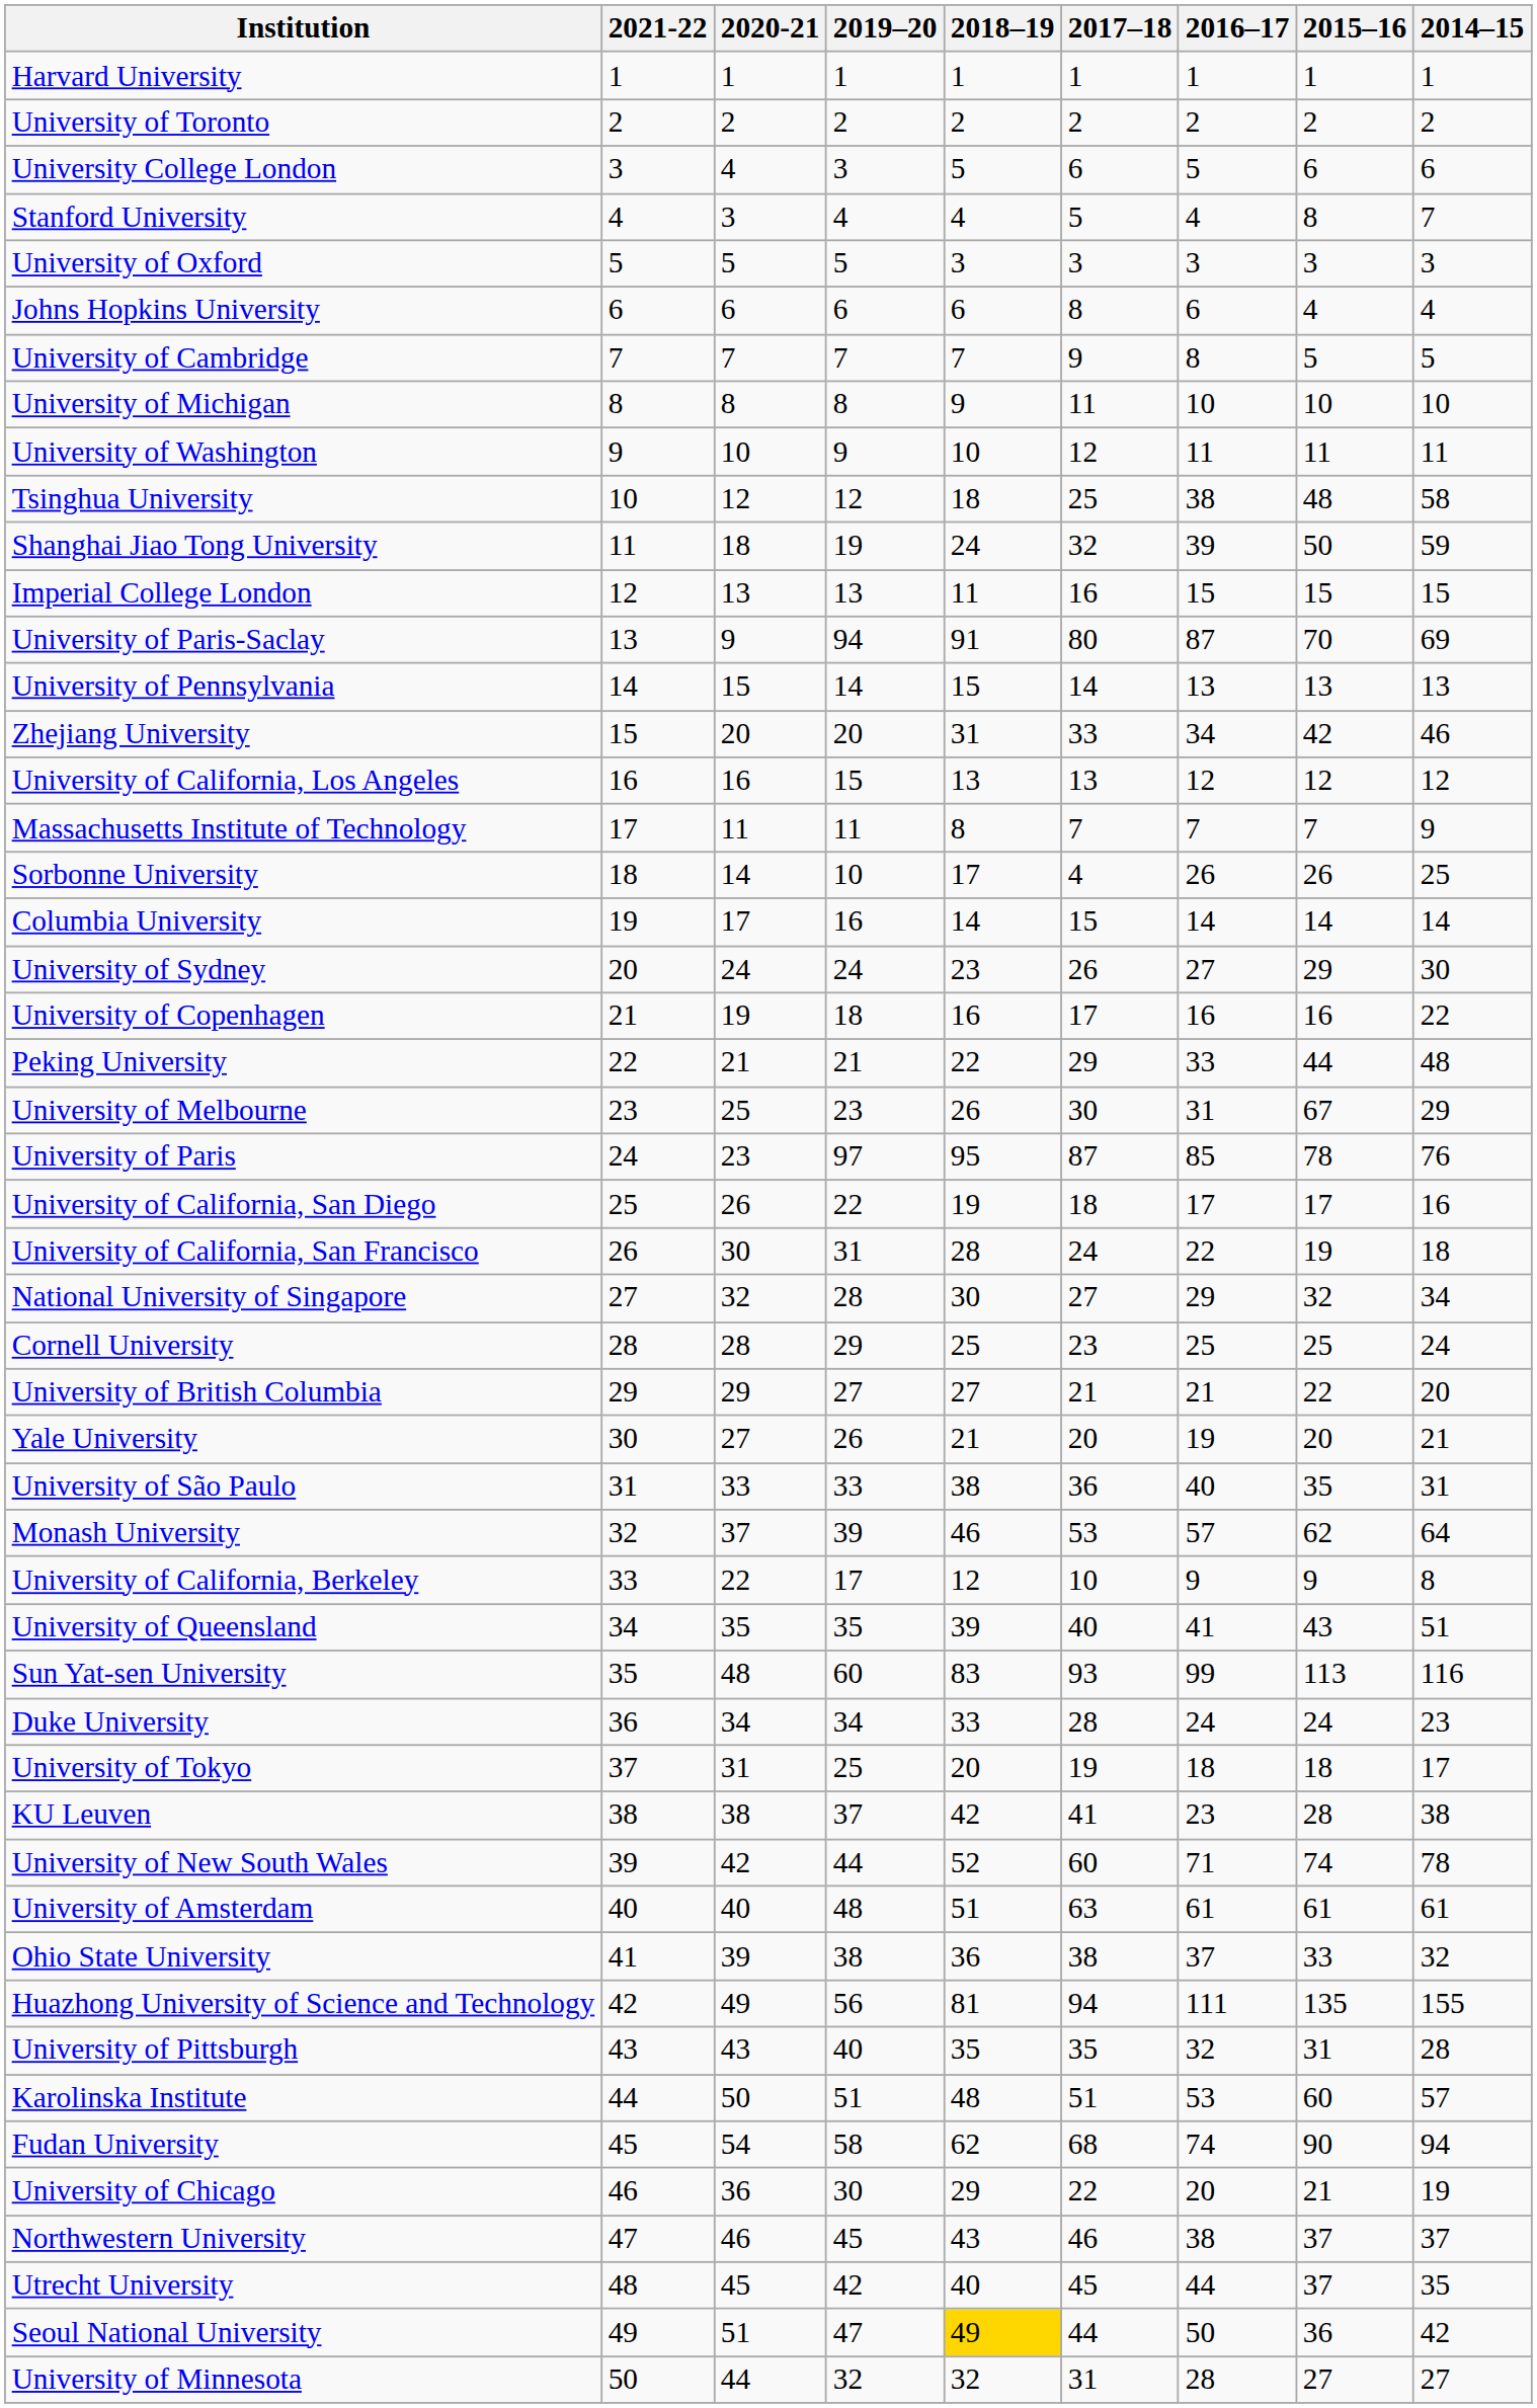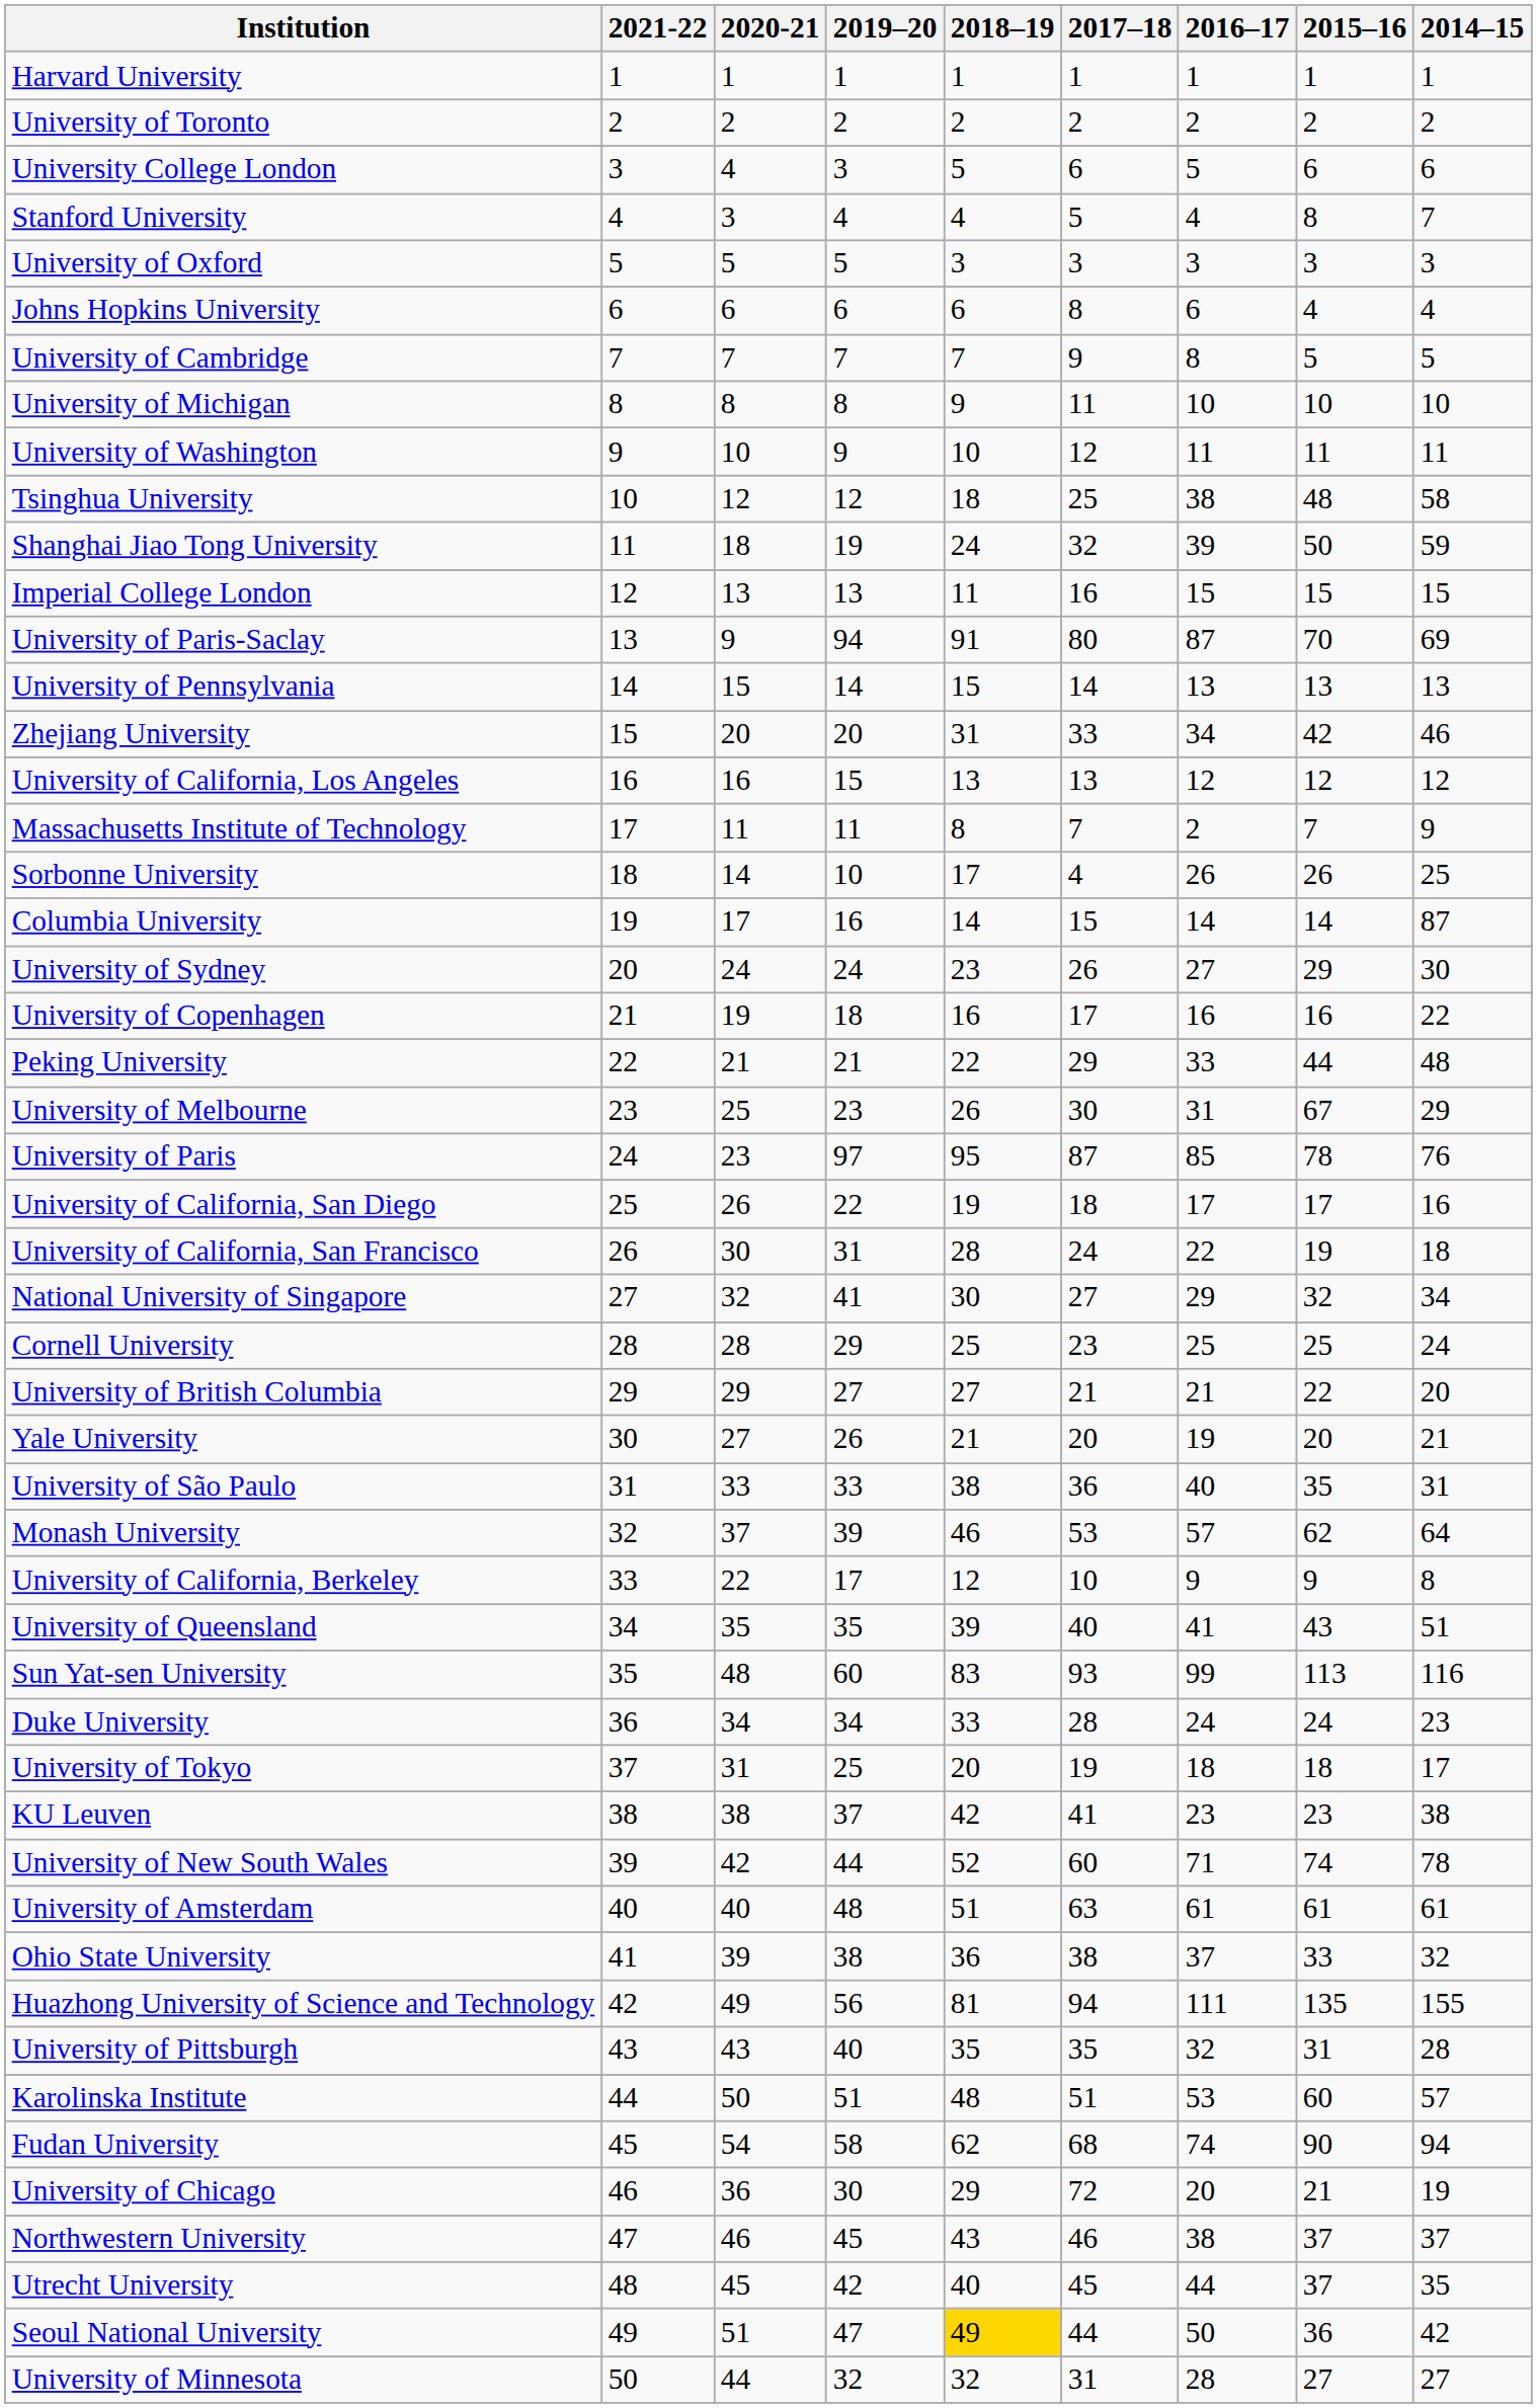Massachusetts Institute of Technology | 2016–17: 7 -> 2
Columbia University | 2014–15: 14 -> 87
National University of Singapore | 2019–20: 28 -> 41
KU Leuven | 2015–16: 28 -> 23
University of Chicago | 2017–18: 22 -> 72
